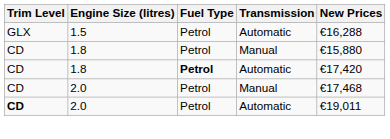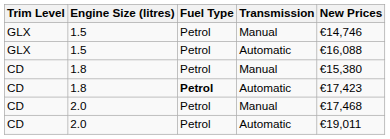+ row: GLX | 1.5 | Petrol | Manual | €14,746
1.5 / Automatic | New Prices: €16,288 -> €16,088
1.8 / Manual | New Prices: €15,880 -> €15,380
1.8 / Automatic | New Prices: €17,420 -> €17,423
2.0 / Automatic | Trim Level: bold -> normal
